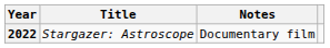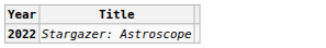- column: Notes | Documentary film
